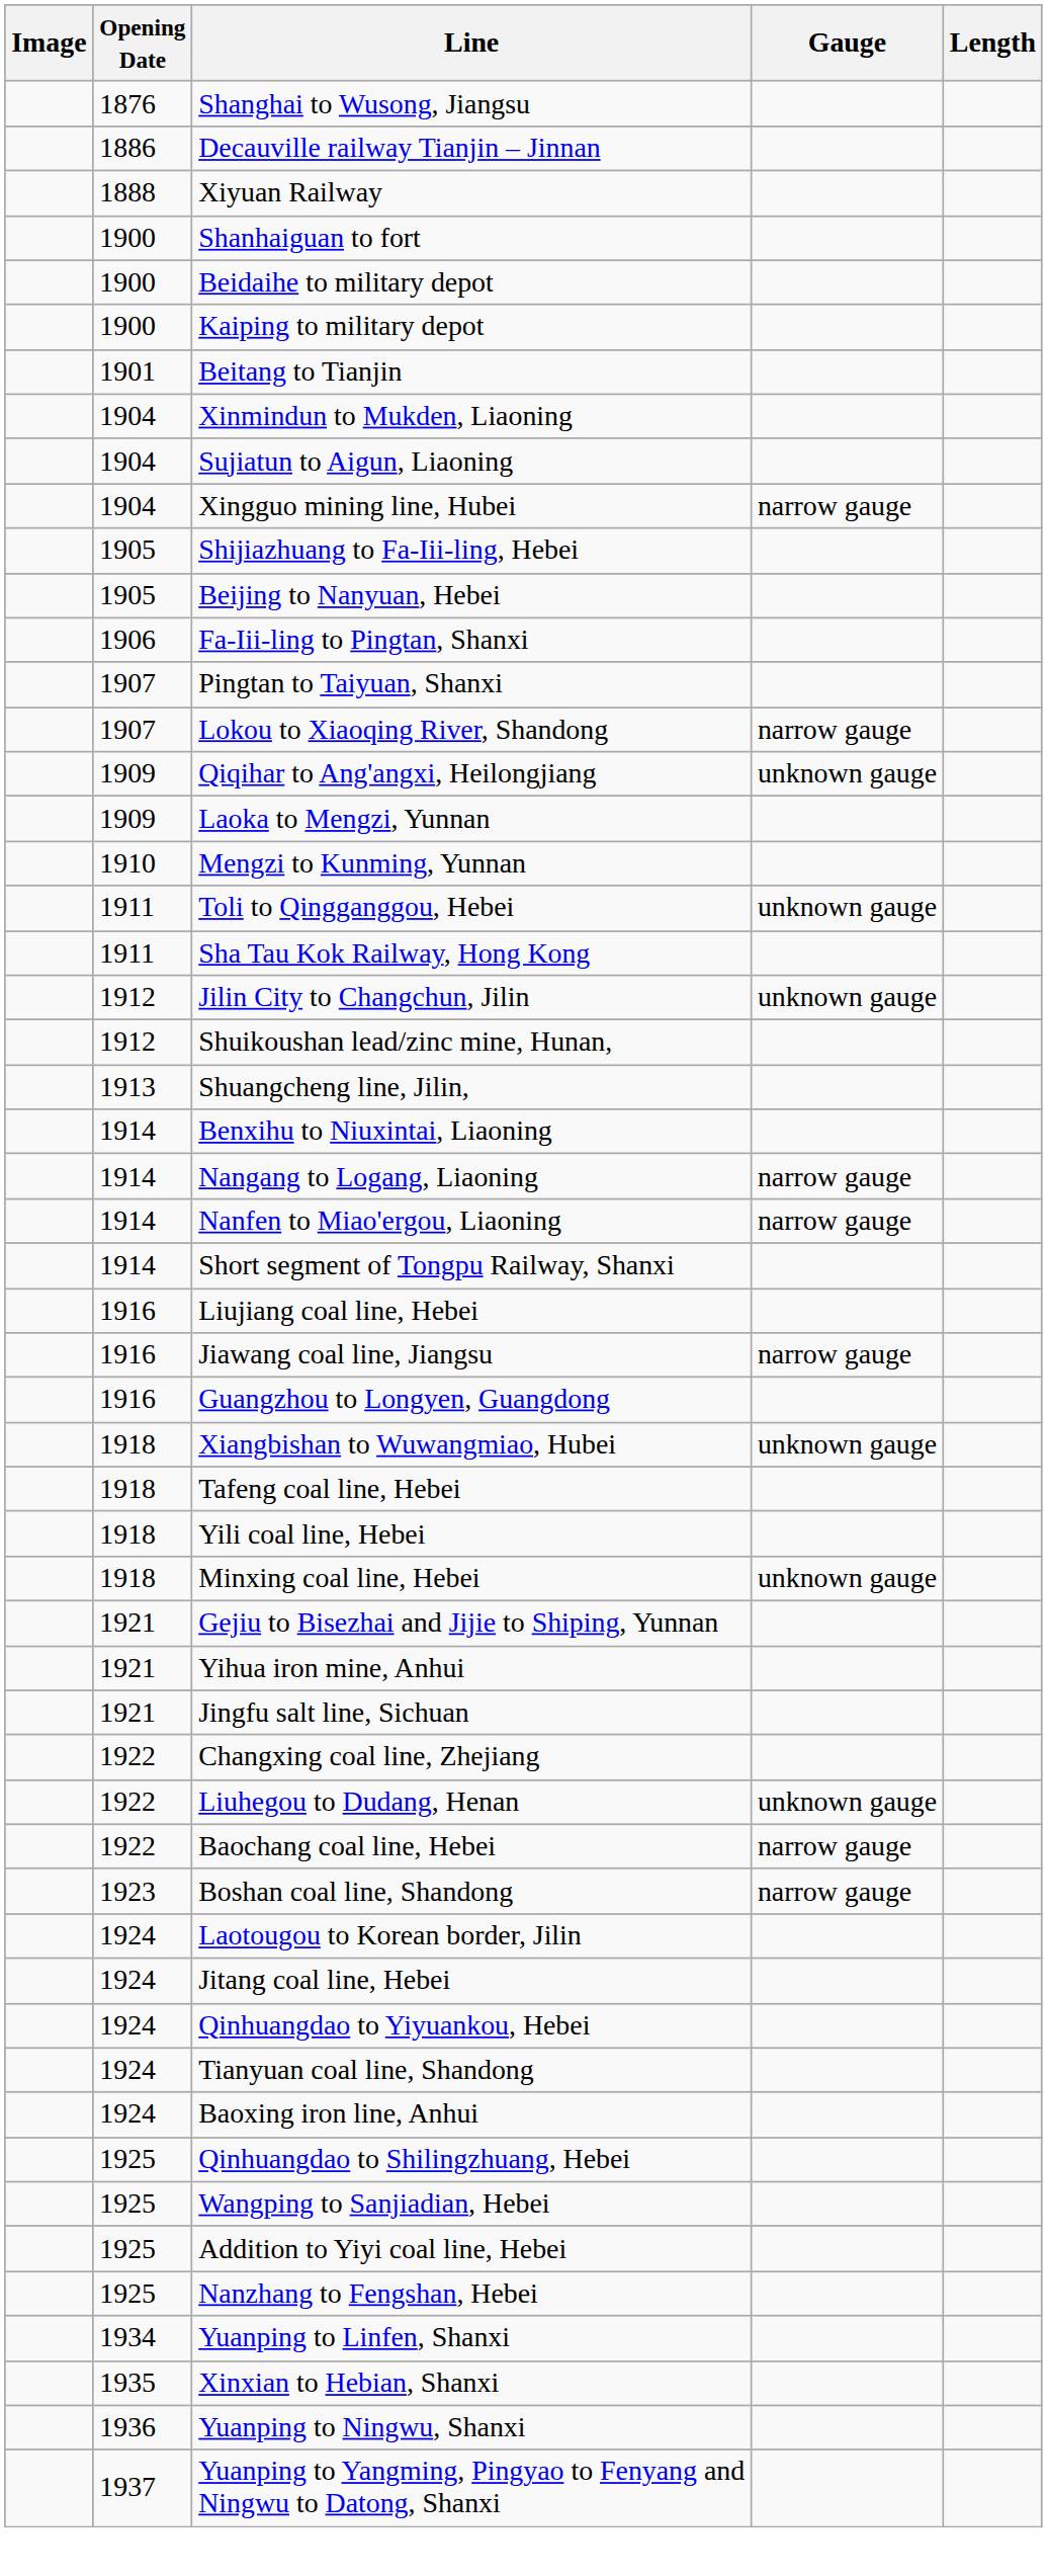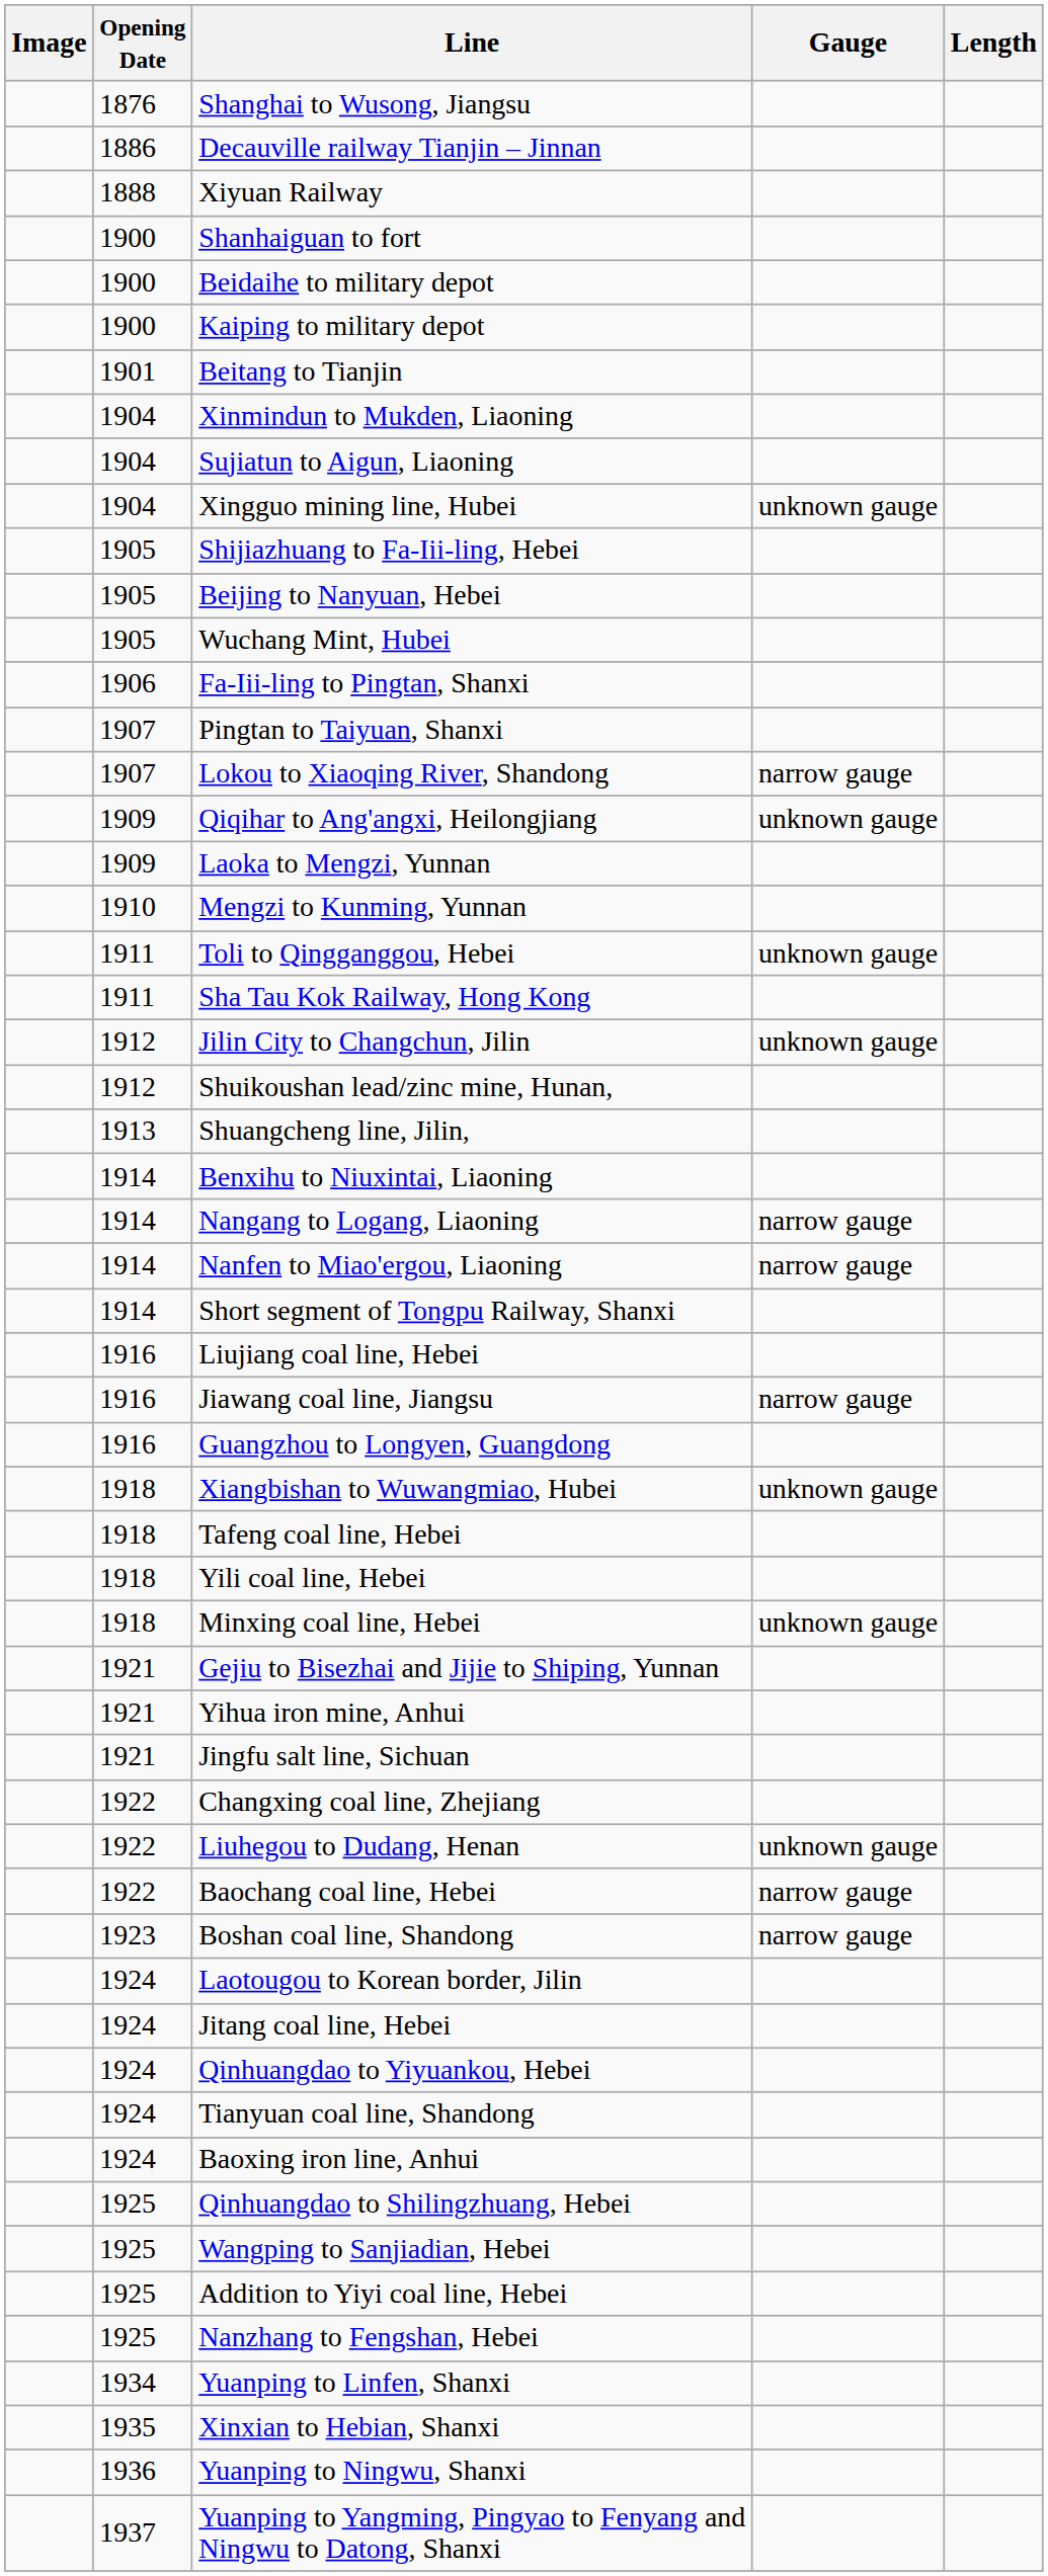Xingguo mining line, Hubei | Gauge: narrow gauge -> unknown gauge
+ row: 1905 | Wuchang Mint, Hubei
